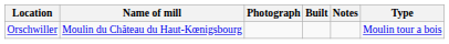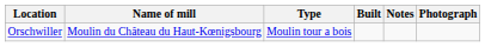columns swapped: Type <-> Photograph
